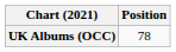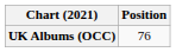UK Albums (OCC) | Position: 78 -> 76
